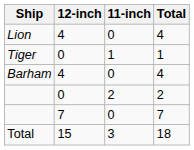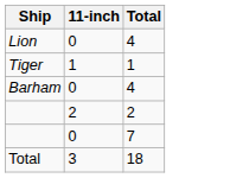- column: 12-inch | 4 | 0 | 4 | 0 | 7 | 15
